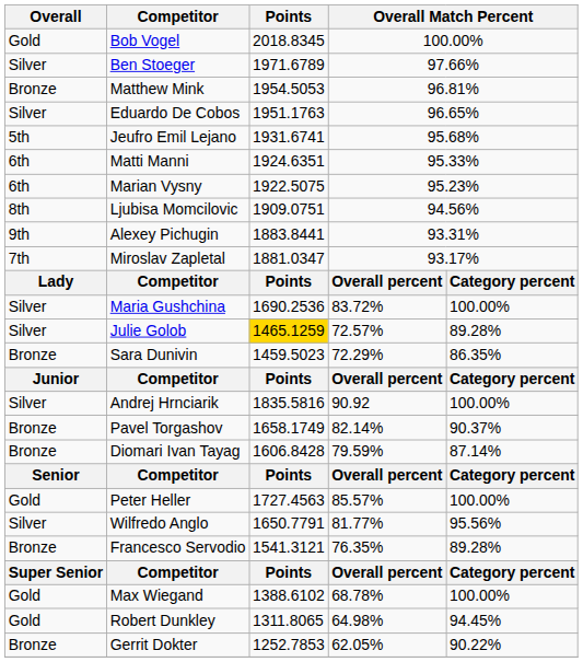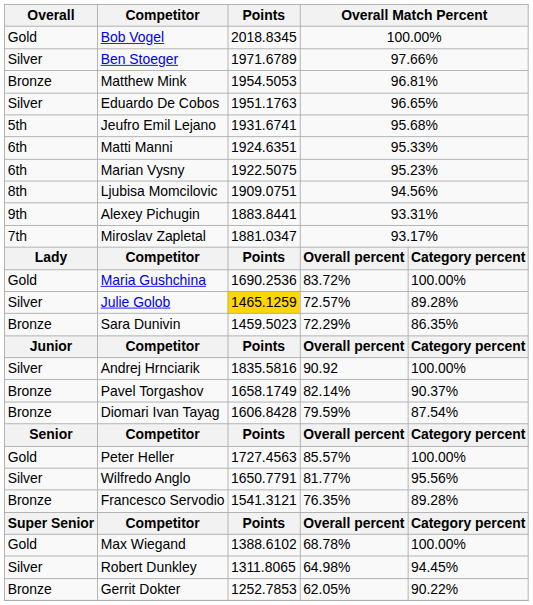Maria Gushchina | Overall: Silver -> Gold
Diomari Ivan Tayag | column 5: 87.14% -> 87.54%
Robert Dunkley | Overall: Gold -> Silver
